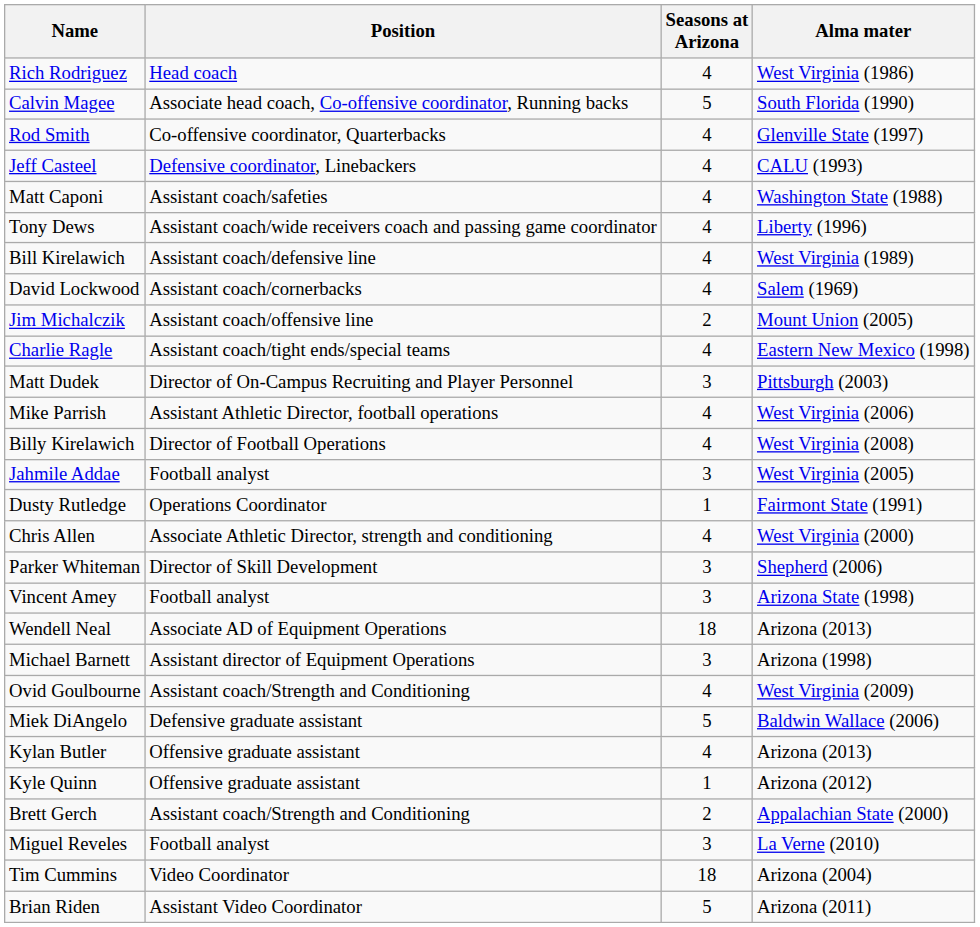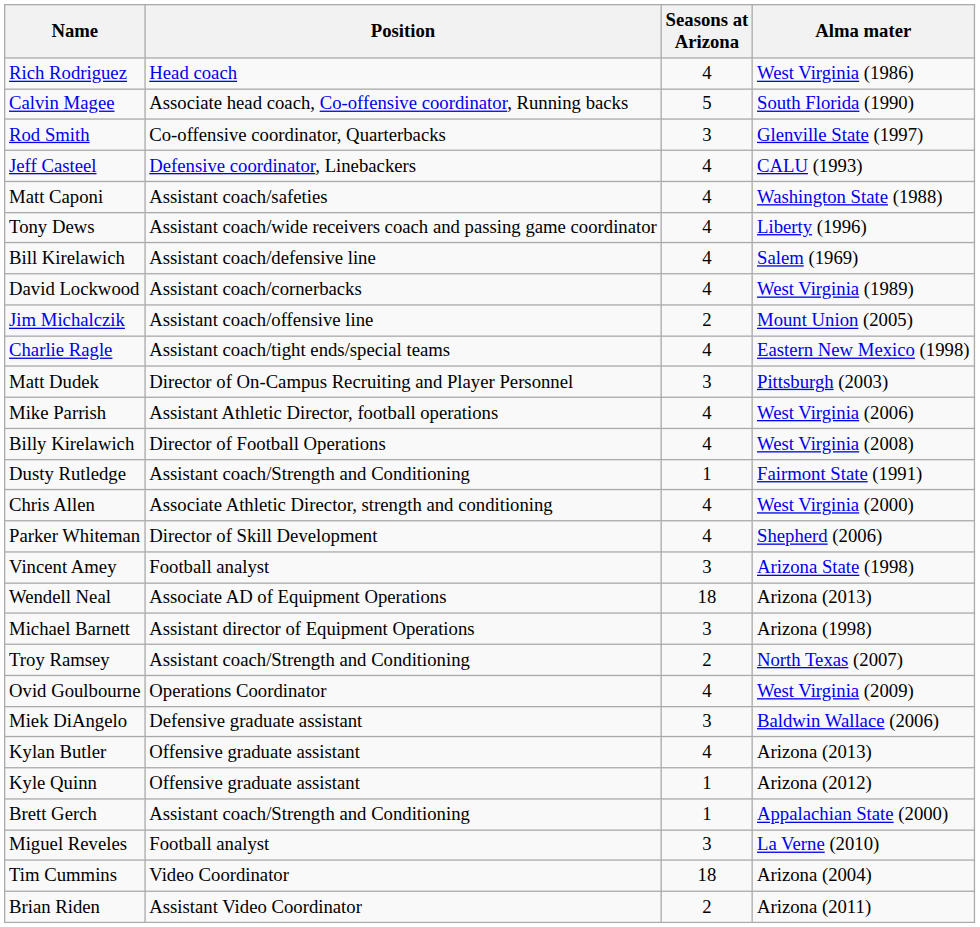Rod Smith | Seasons at Arizona: 4 -> 3
Bill Kirelawich | Alma mater: West Virginia (1989) -> Salem (1969)
David Lockwood | Alma mater: Salem (1969) -> West Virginia (1989)
- row: Jahmile Addae | Football analyst | 3 | West Virginia (2005)
Dusty Rutledge | Position: Operations Coordinator -> Assistant coach/Strength and Conditioning
Parker Whiteman | Seasons at Arizona: 3 -> 4
+ row: Troy Ramsey | Assistant coach/Strength and Conditioning | 2 | North Texas (2007)
Ovid Goulbourne | Position: Assistant coach/Strength and Conditioning -> Operations Coordinator
Miek DiAngelo | Seasons at Arizona: 5 -> 3
Brett Gerch | Seasons at Arizona: 2 -> 1
Brian Riden | Seasons at Arizona: 5 -> 2
